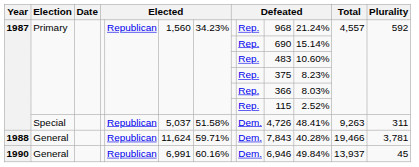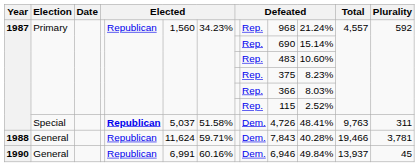1987 / Special | column 5: normal -> bold
1987 / Special | Total: 9,263 -> 9,763
